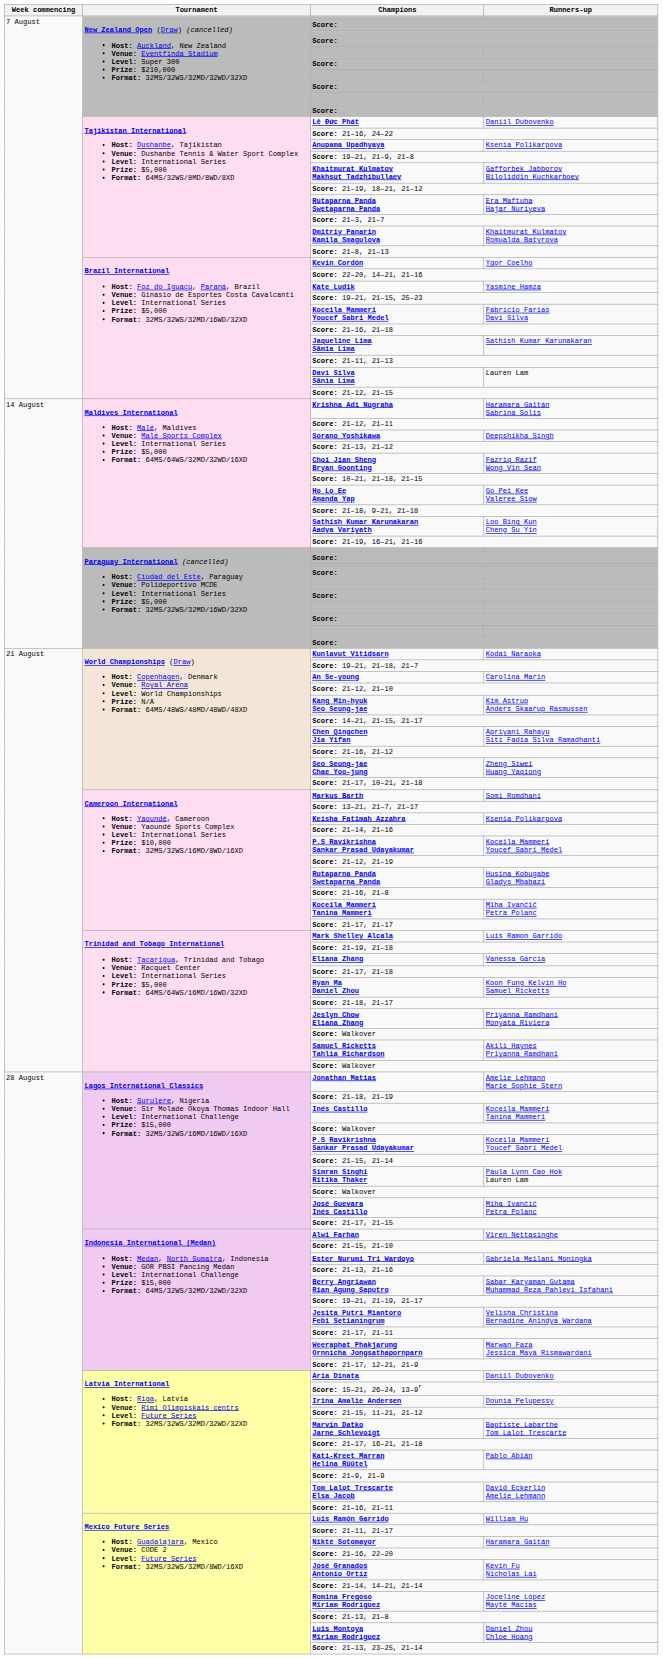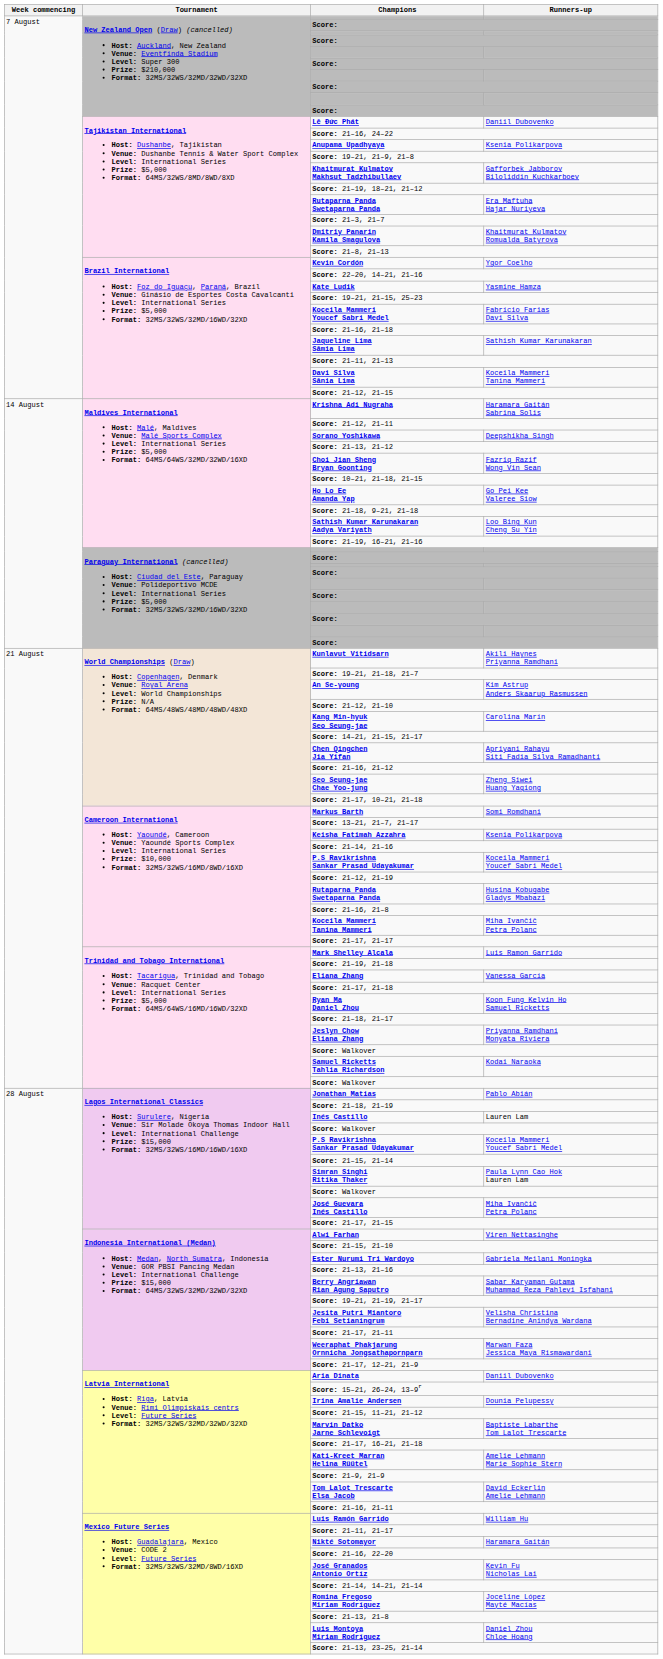Davi Silva Sânia Lima | Runners-up: Lauren Lam -> Koceila Mammeri Tanina Mammeri
Kunlavut Vitidsarn | Runners-up: Kodai Naraoka -> Akili Haynes Priyanna Ramdhani
An Se-young | Runners-up: Carolina Marín -> Kim Astrup Anders Skaarup Rasmussen
Kang Min-hyuk Seo Seung-jae | Runners-up: Kim Astrup Anders Skaarup Rasmussen -> Carolina Marín
Samuel Ricketts Tahlia Richardson | Runners-up: Akili Haynes Priyanna Ramdhani -> Kodai Naraoka
Jonathan Matias | Runners-up: Amelie Lehmann Marie Sophie Stern -> Pablo Abián
Inés Castillo | Runners-up: Koceila Mammeri Tanina Mammeri -> Lauren Lam
Kati-Kreet Marran Helina Rüütel | Runners-up: Pablo Abián -> Amelie Lehmann Marie Sophie Stern
